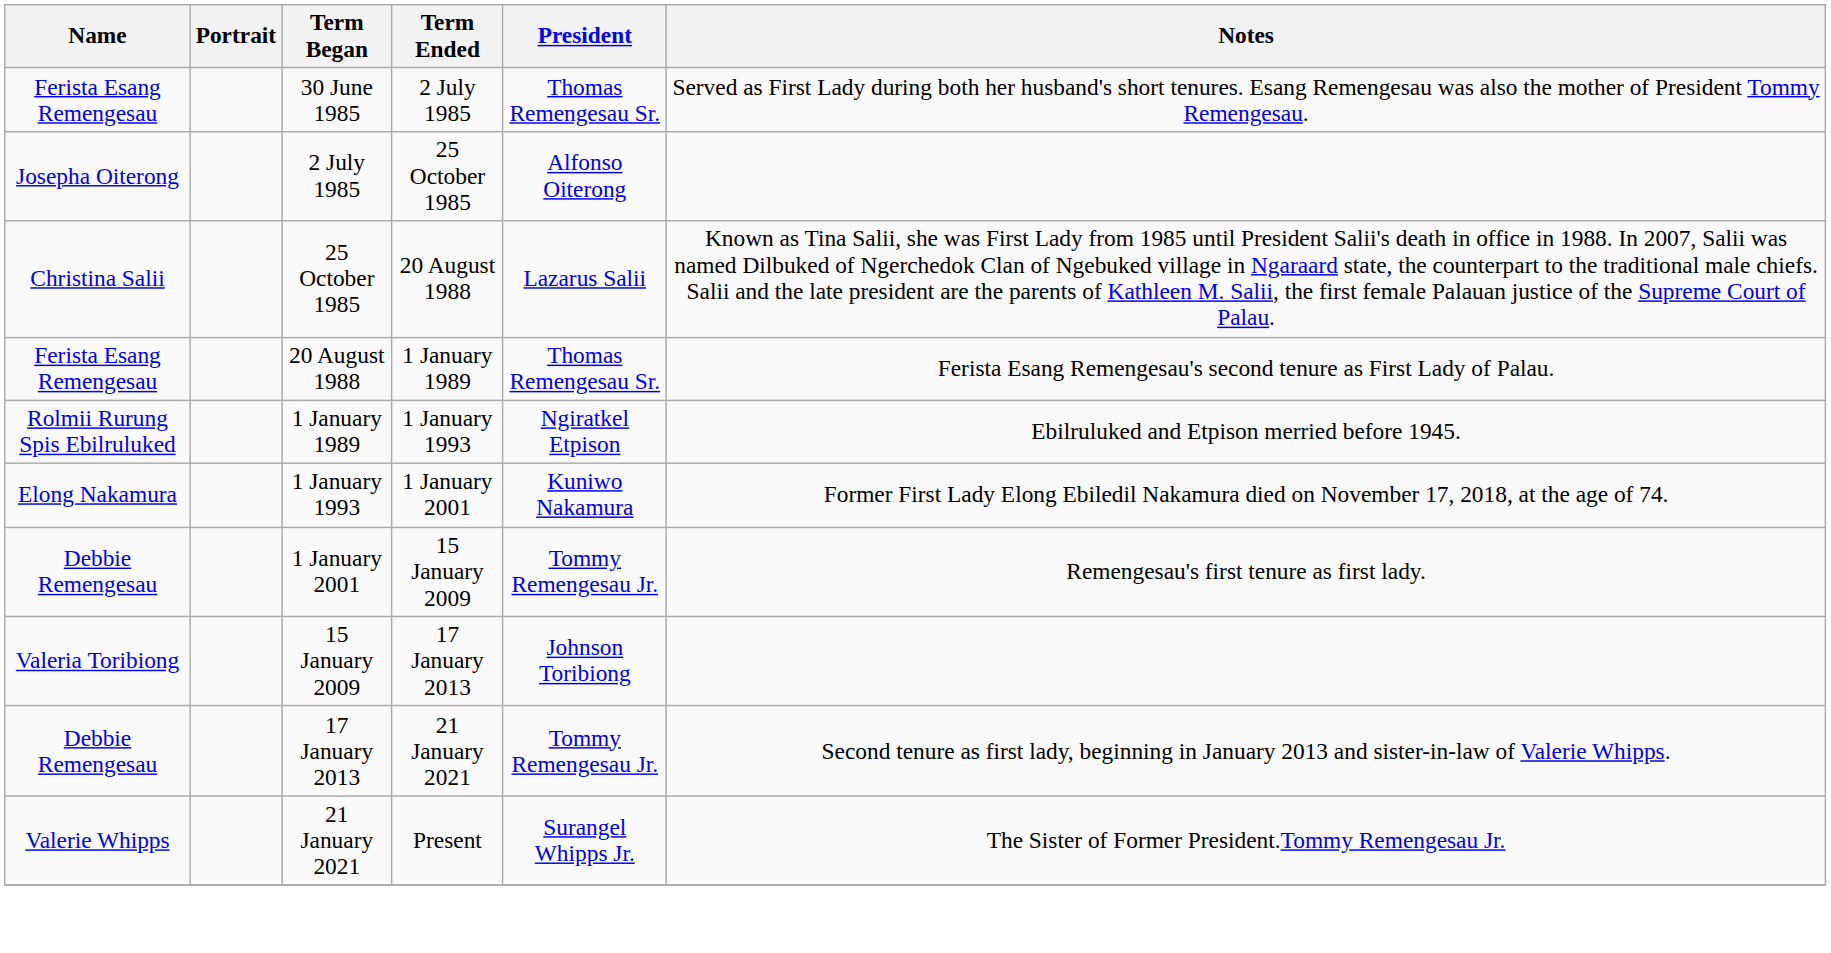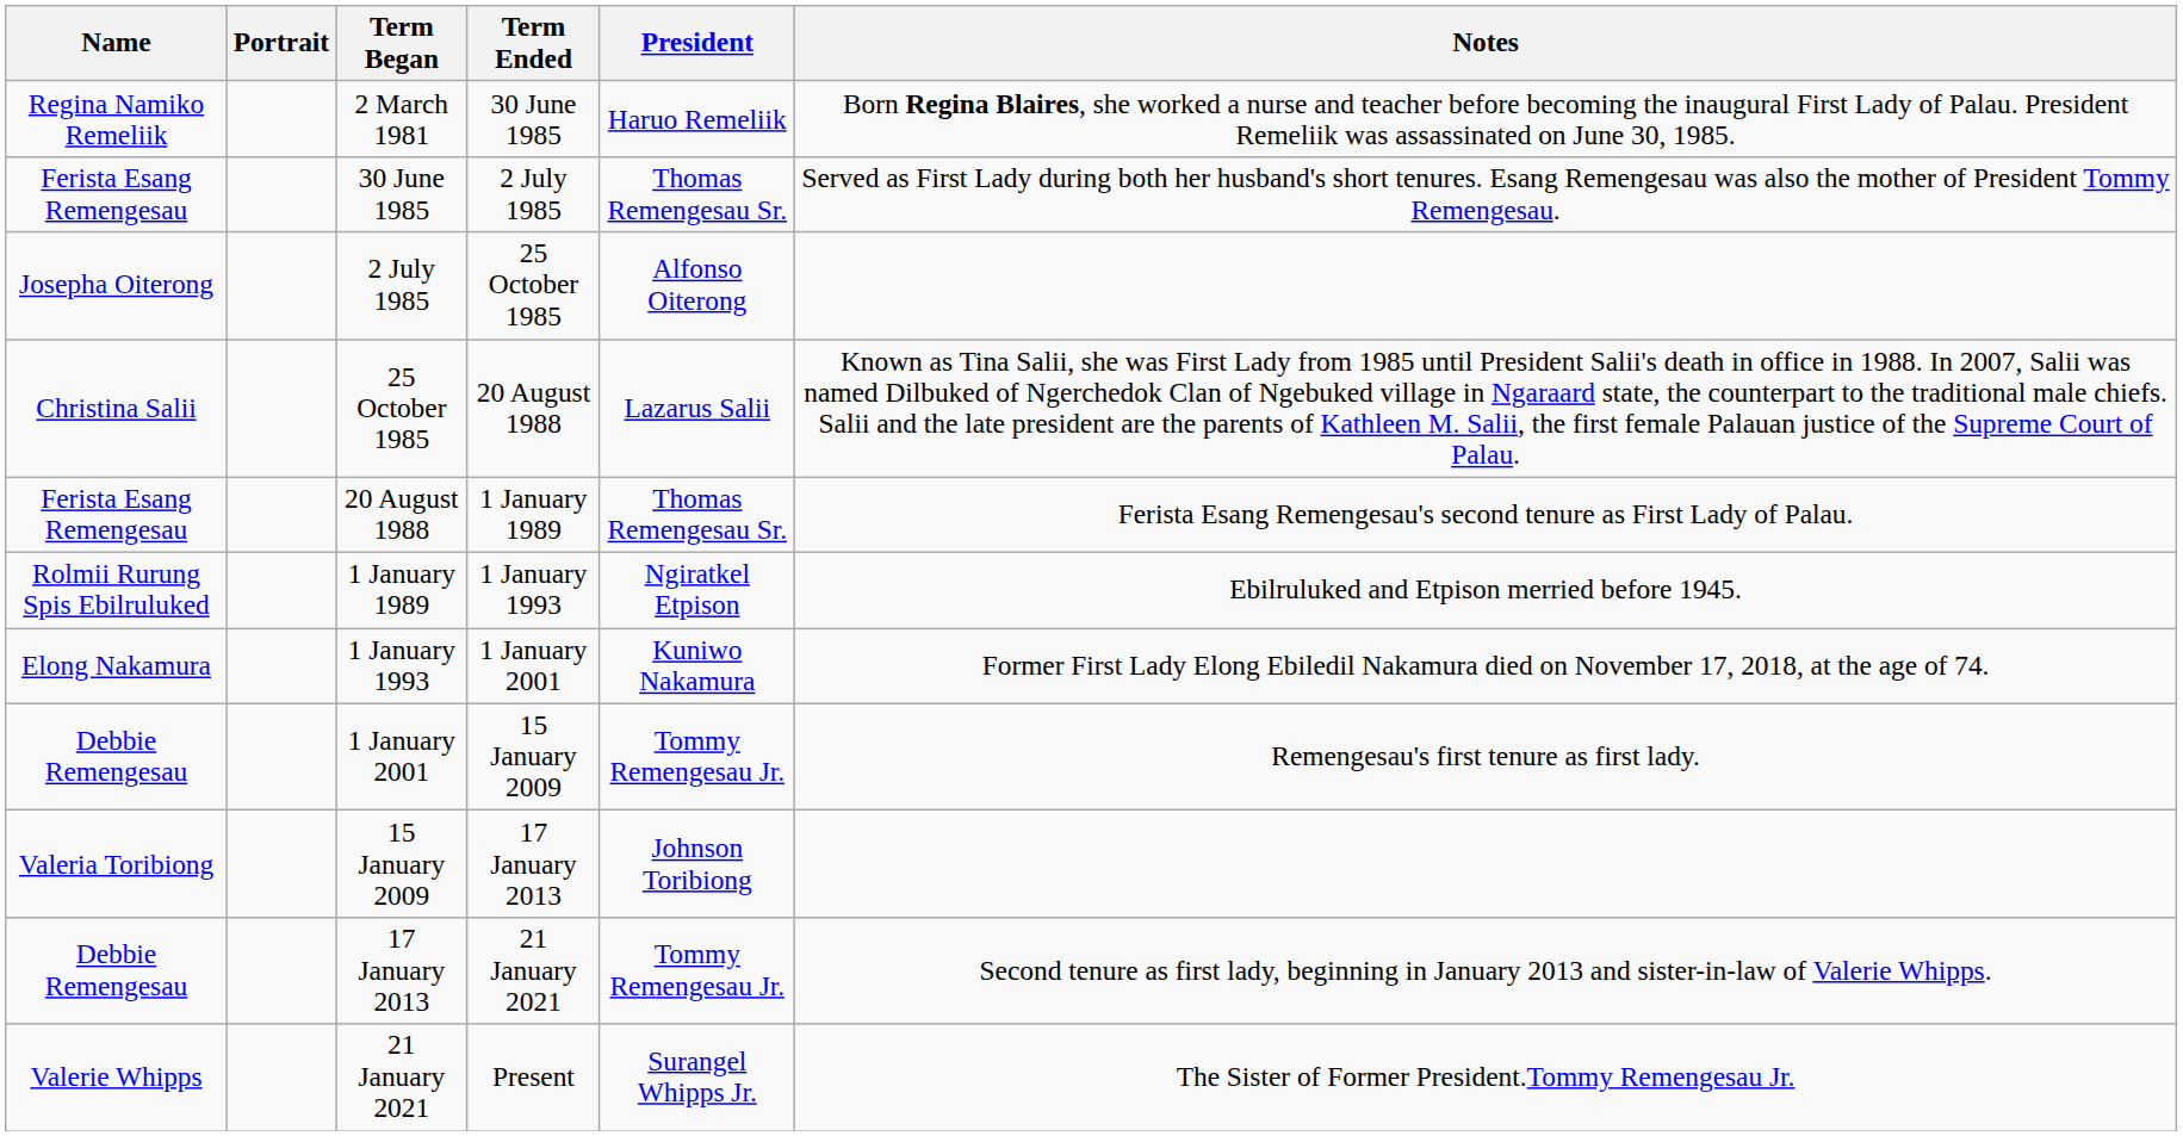+ row: Regina Namiko Remeliik | 2 March 1981 | 30 June 1985 | Haruo Remeliik | Born Regina Blaires, she worked a nurse and teacher before becoming the inaugural First Lady of Palau. President Remeliik was assassinated on June 30, 1985.
